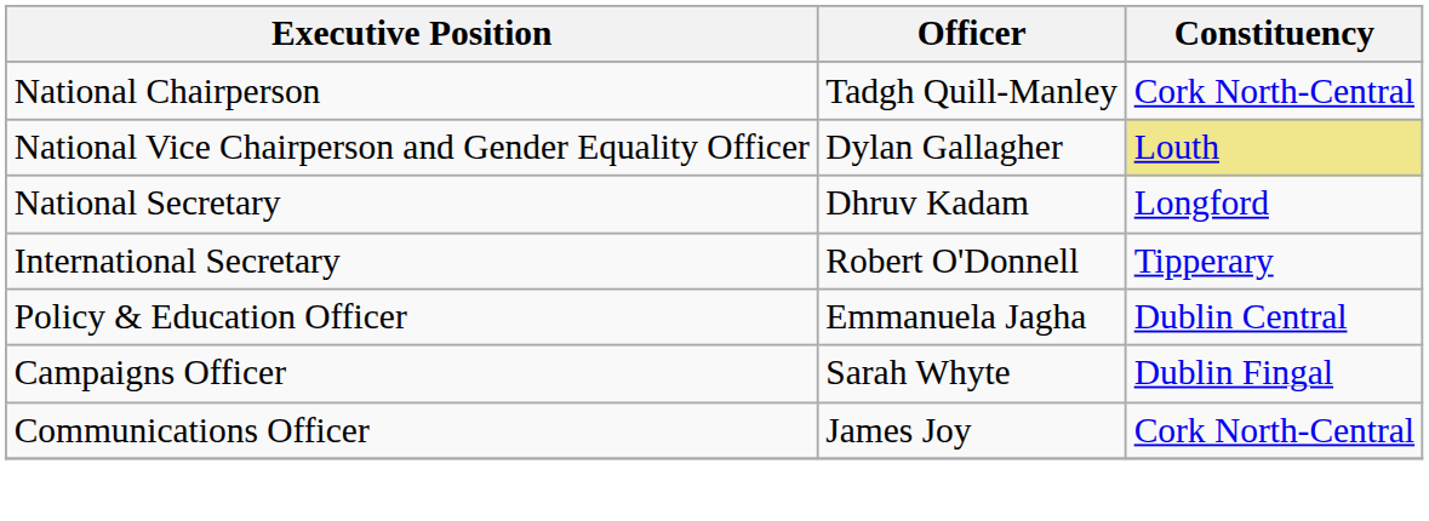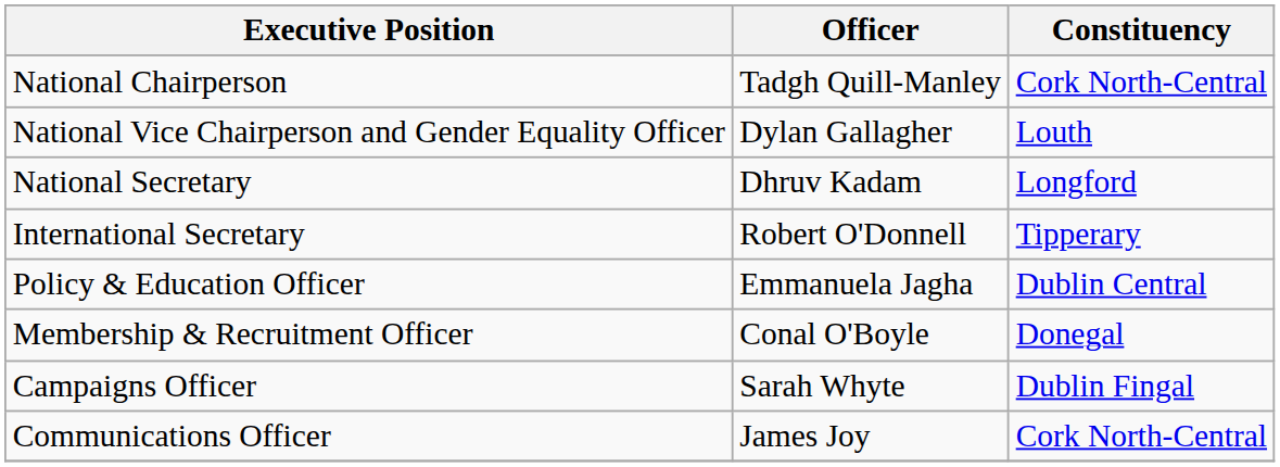National Vice Chairperson and Gender Equality Officer | Constituency: khaki background -> no background
+ row: Membership & Recruitment Officer | Conal O'Boyle | Donegal
